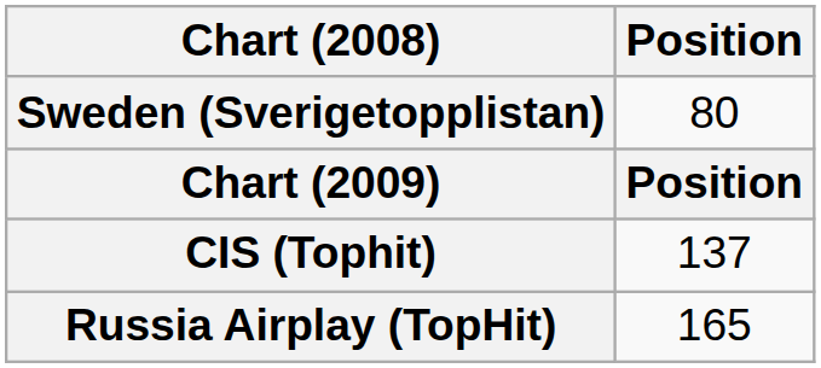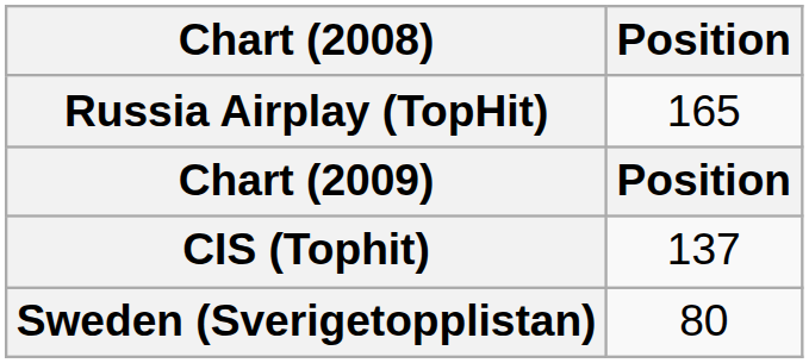rows swapped: Sweden (Sverigetopplistan) <-> Russia Airplay (TopHit)
